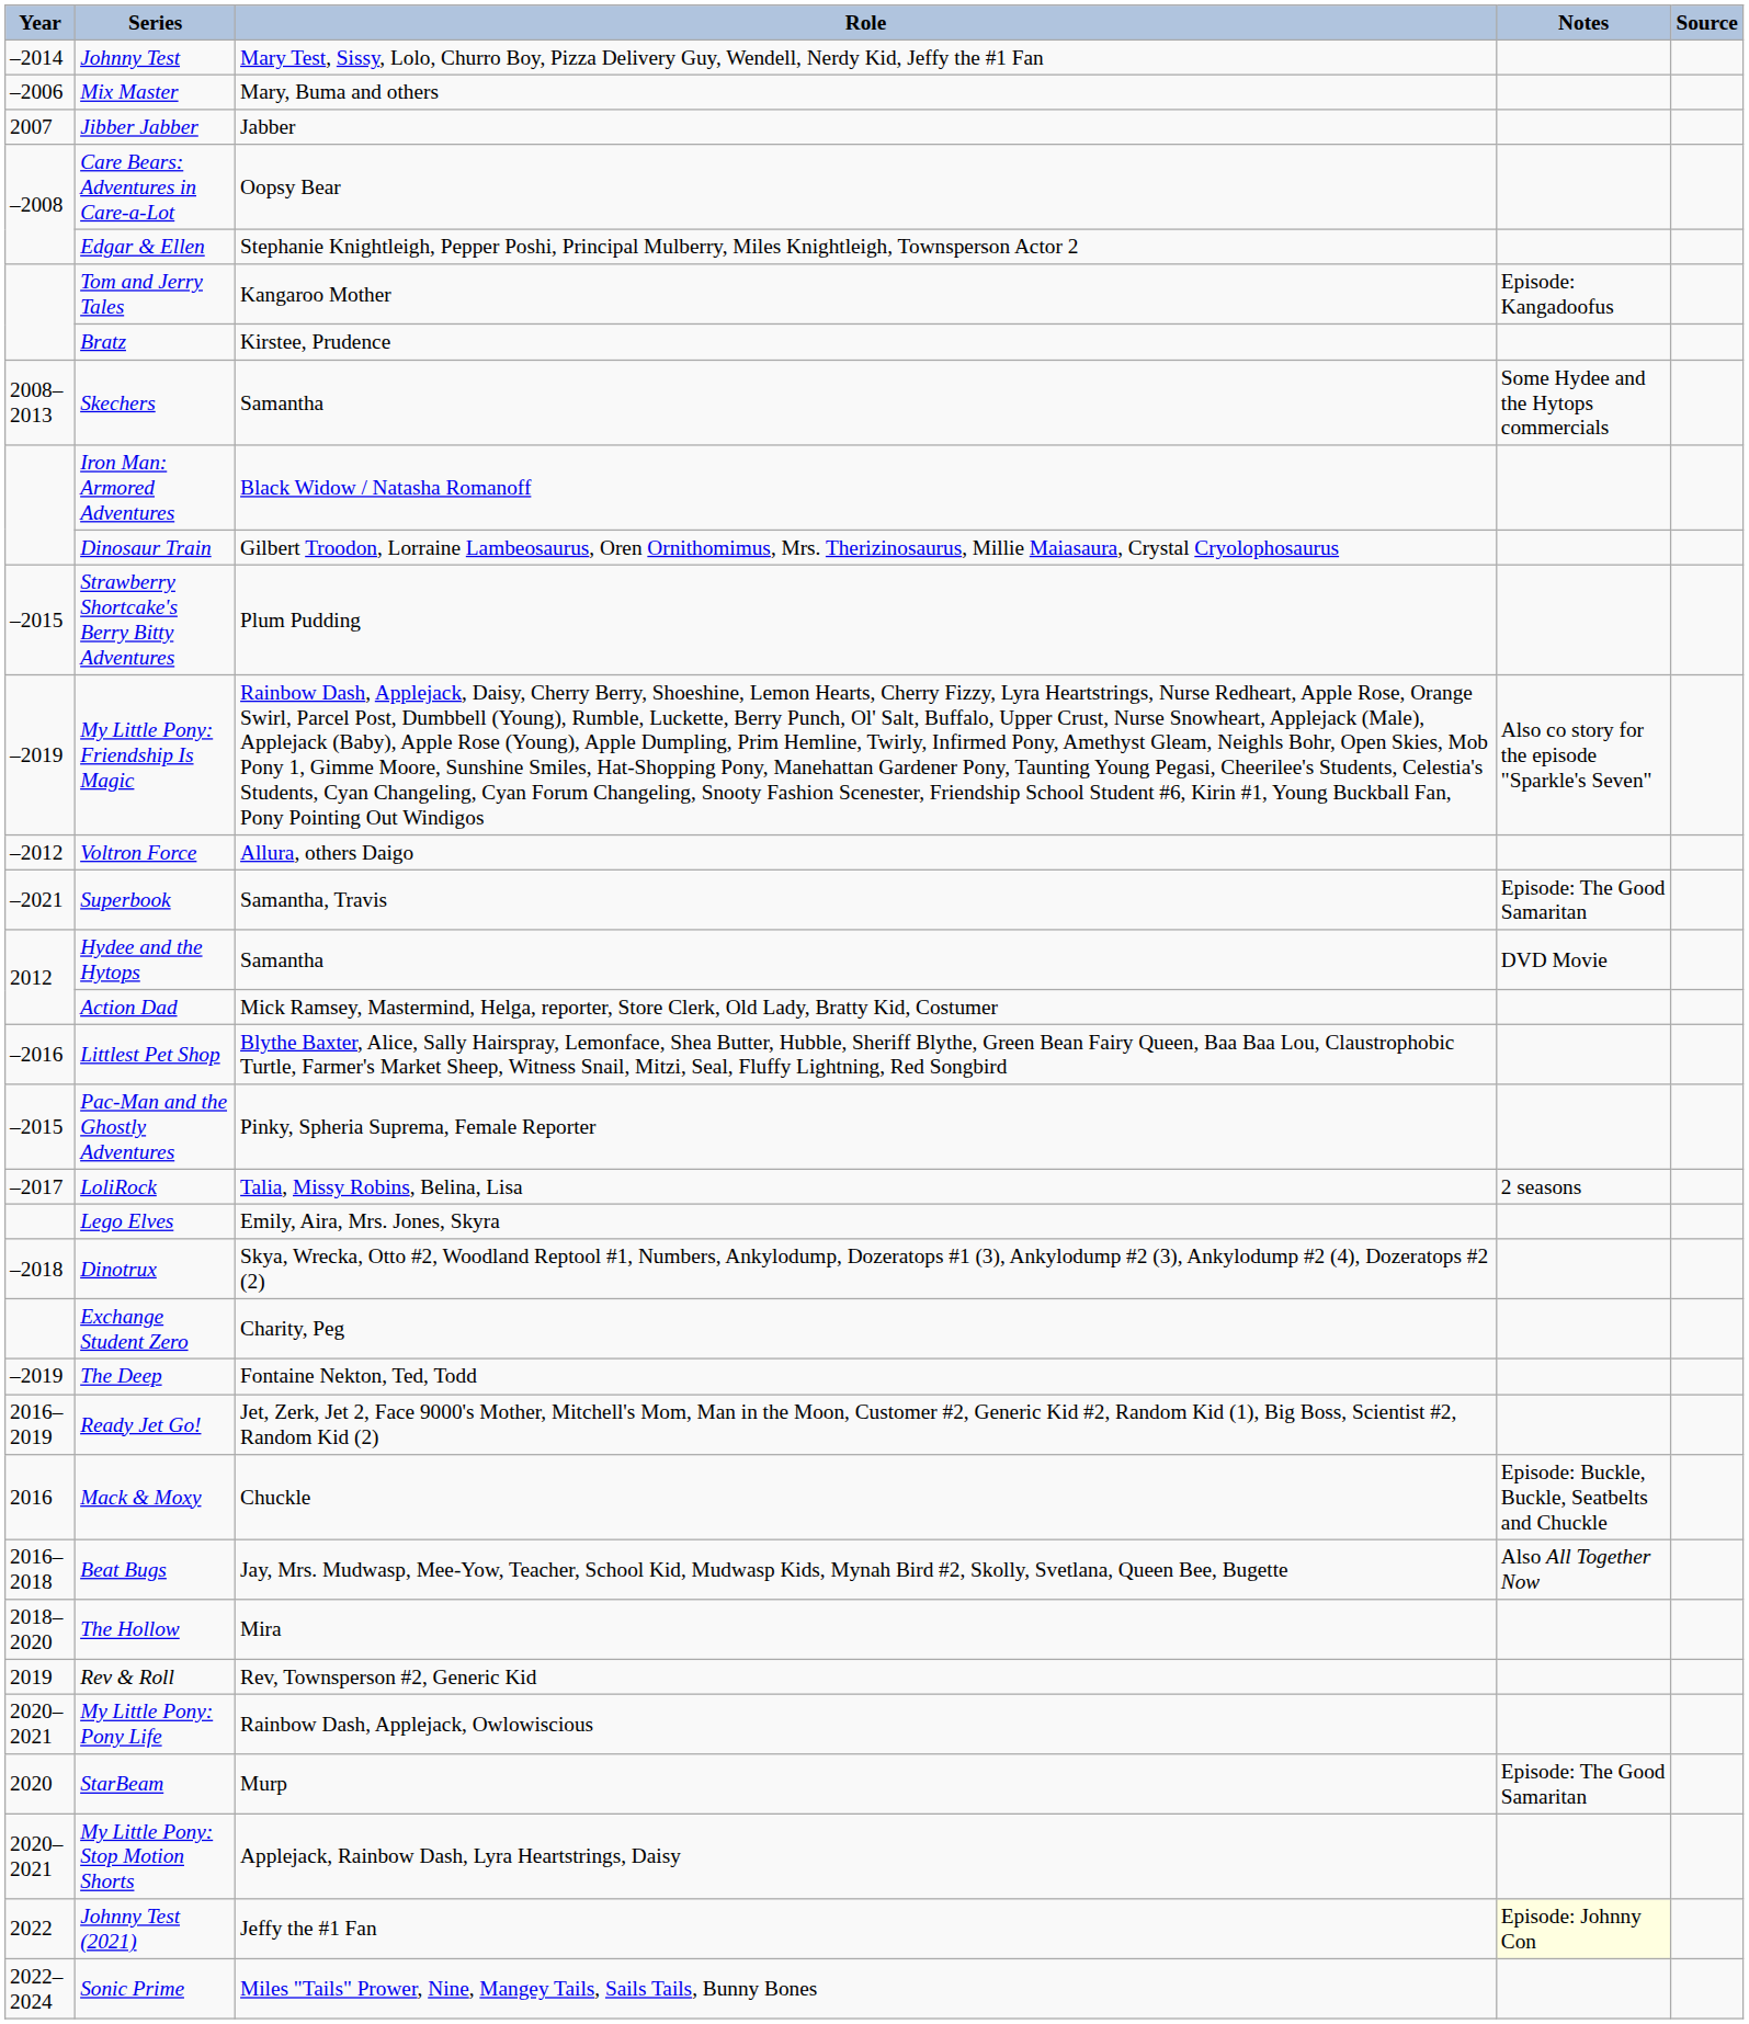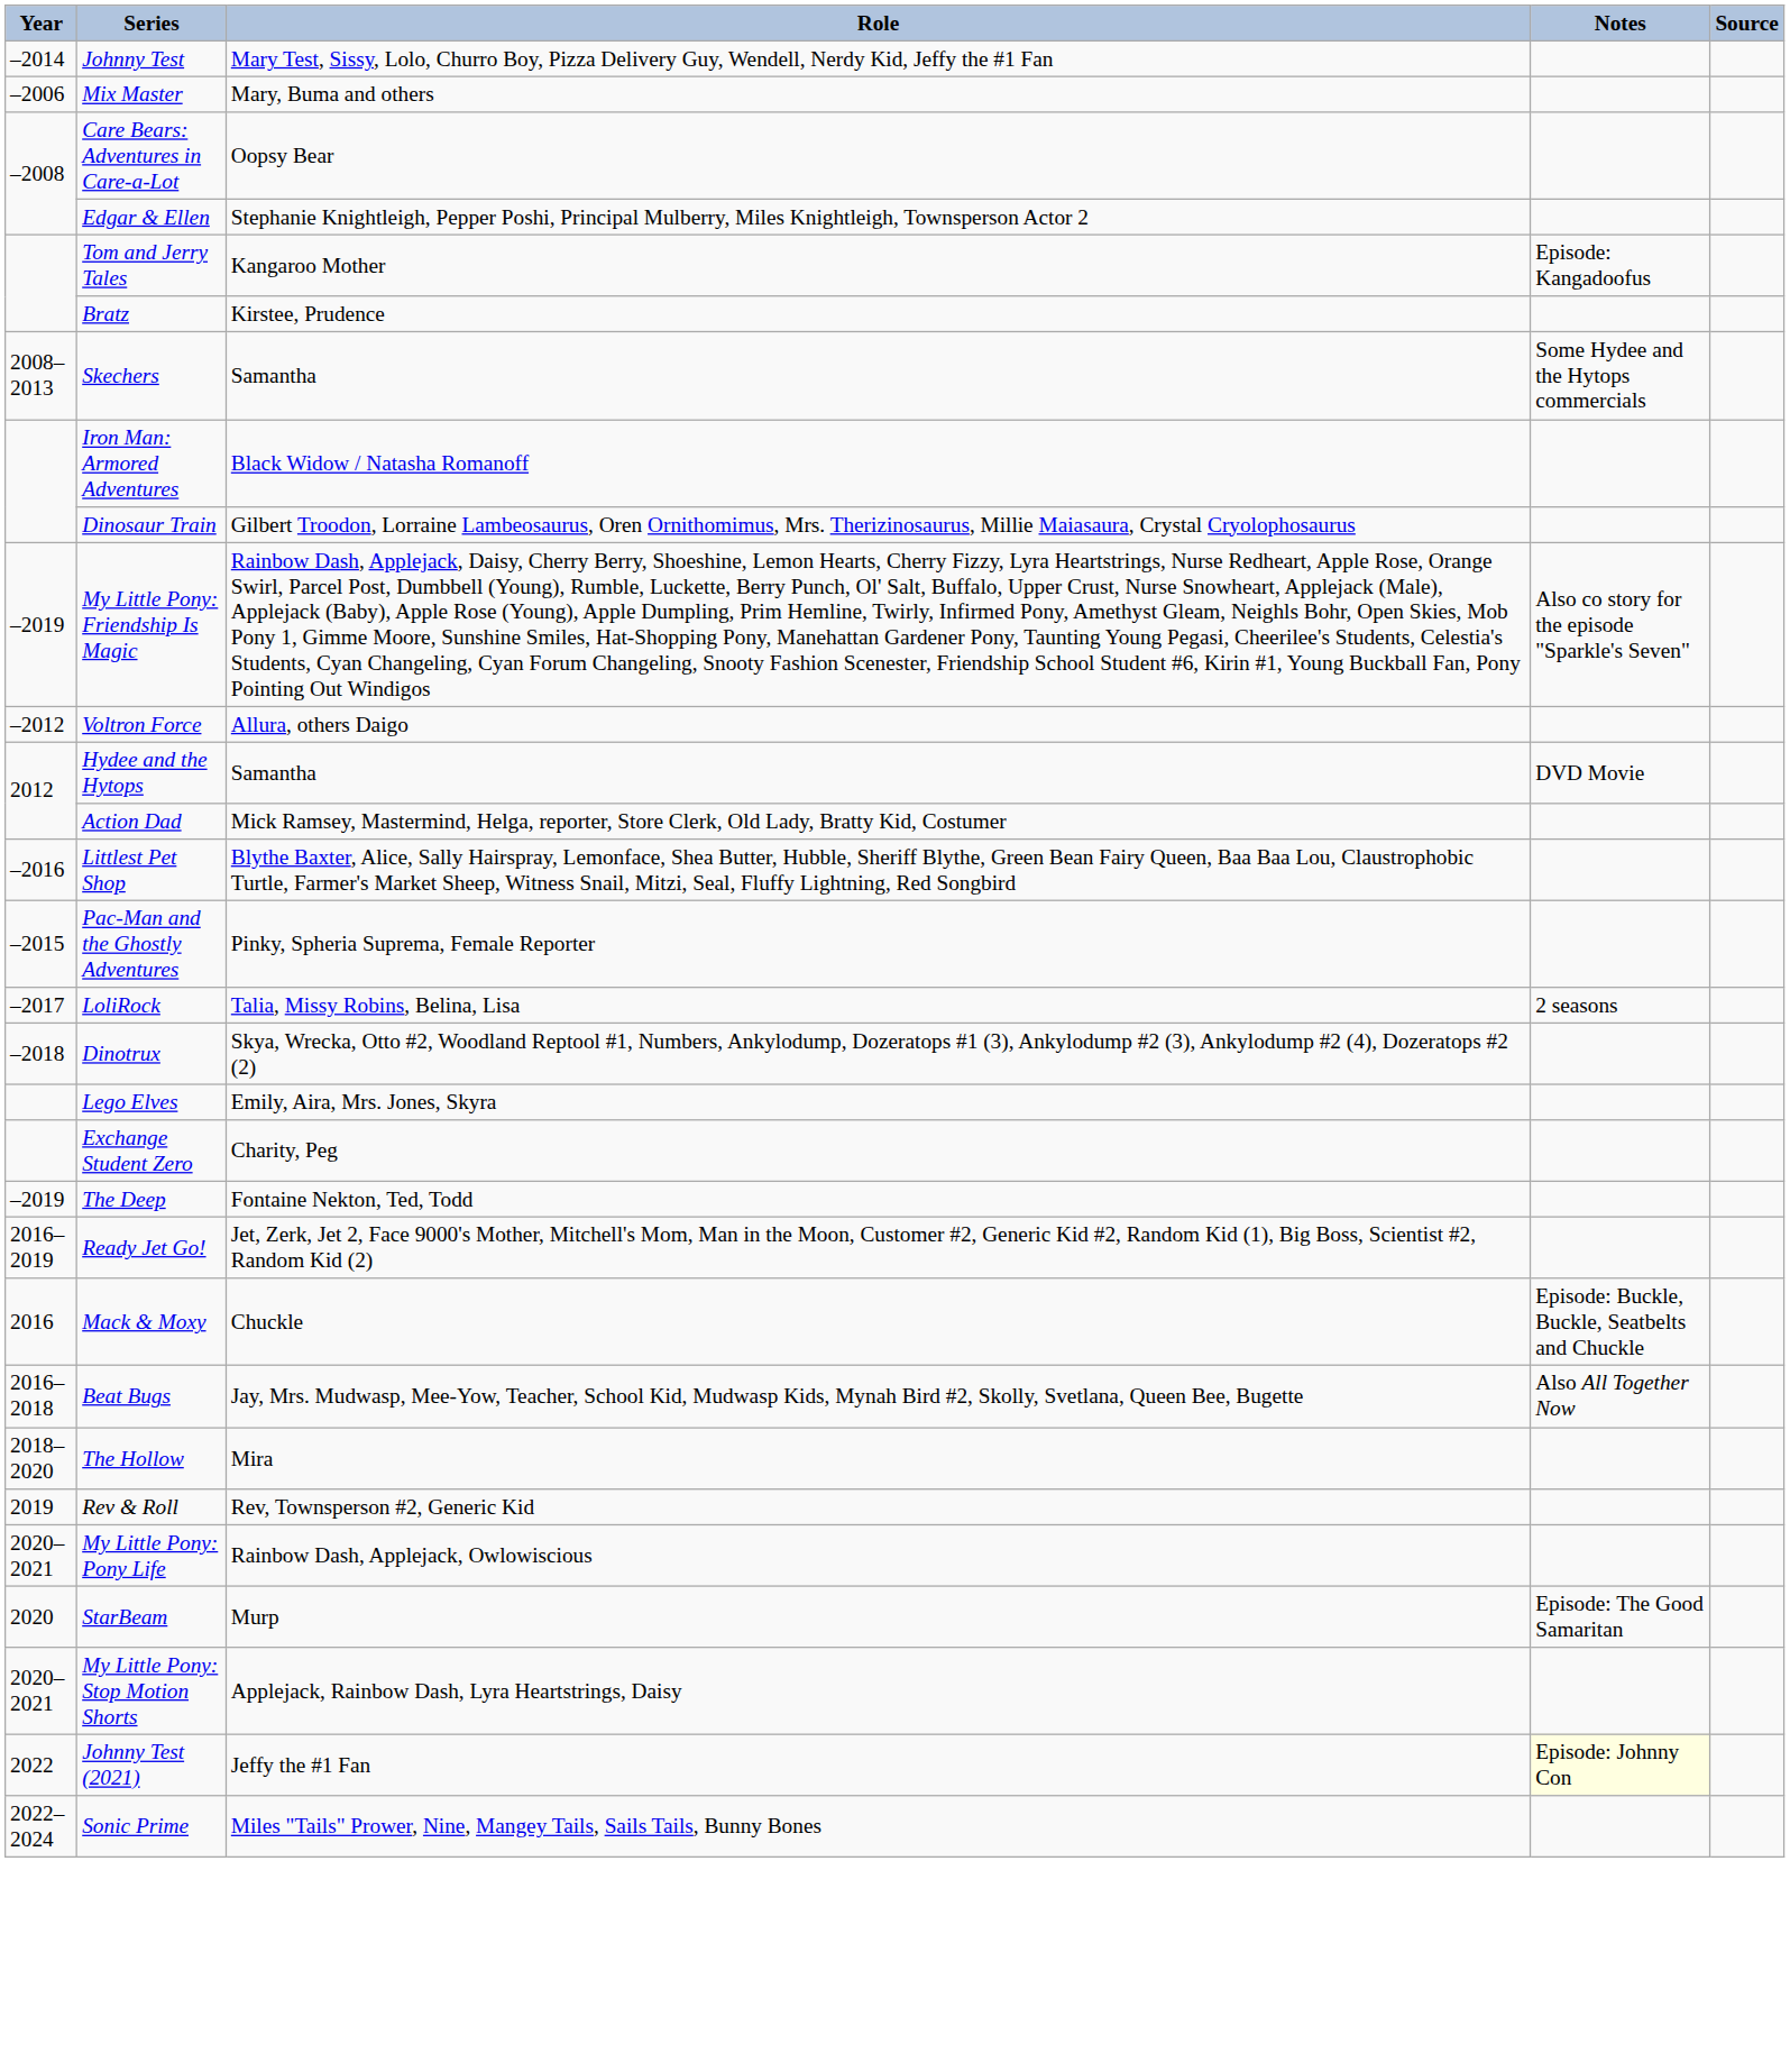- row: 2007 | Jibber Jabber | Jabber
- row: –2015 | Strawberry Shortcake's Berry Bitty Adventures | Plum Pudding
- row: –2021 | Superbook | Samantha, Travis | Episode: The Good Samaritan
rows swapped: Lego Elves <-> Dinotrux
